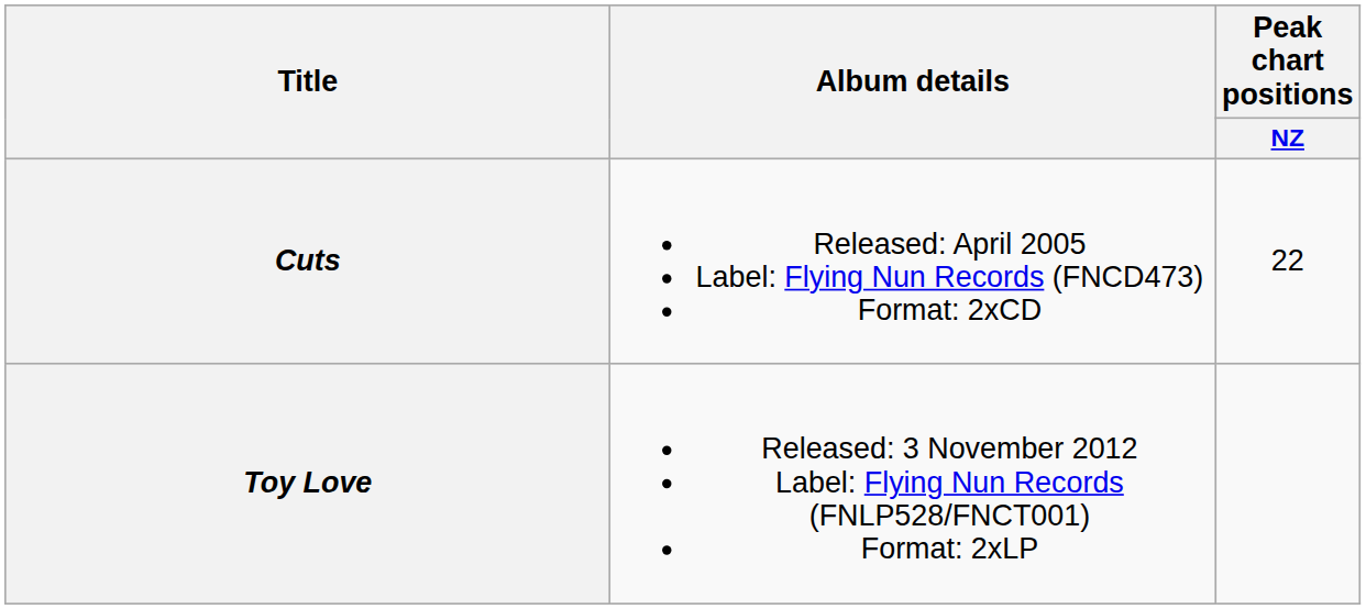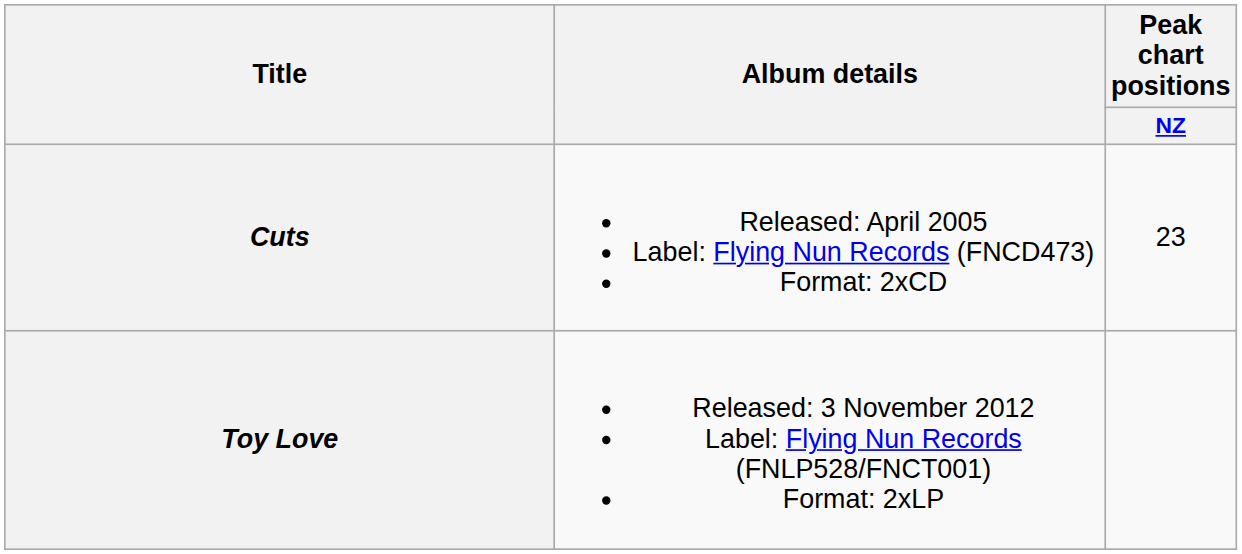Cuts | Peak chart positions / NZ: 22 -> 23
